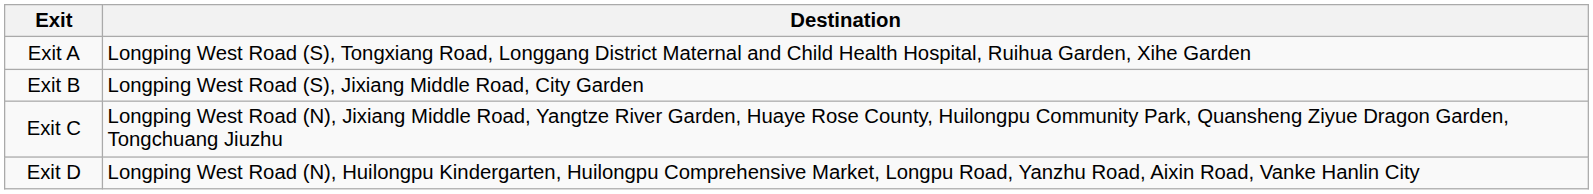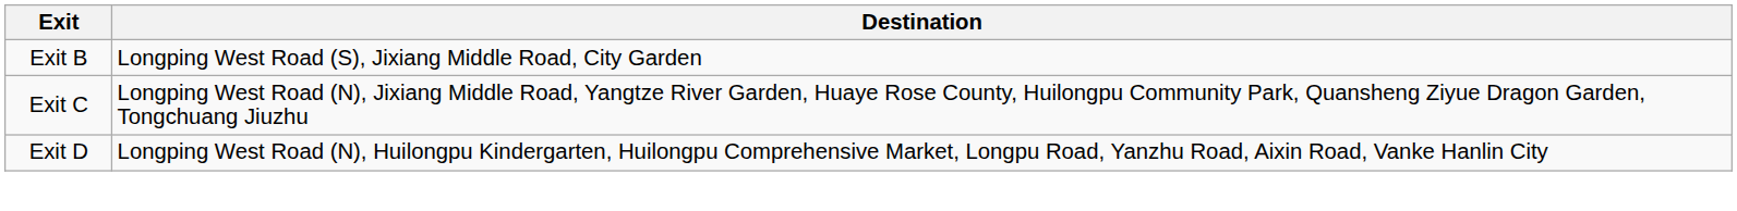- row: Exit A | Longping West Road (S), Tongxiang Road, Longgang District Maternal and Child Health Hospital, Ruihua Garden, Xihe Garden
